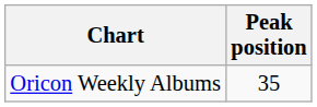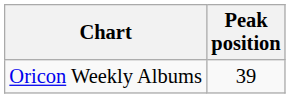Oricon Weekly Albums | Peak position: 35 -> 39
